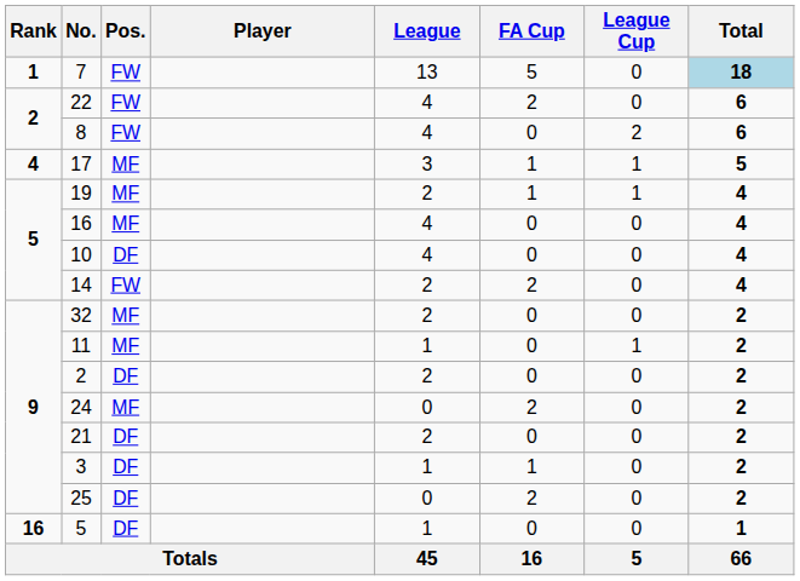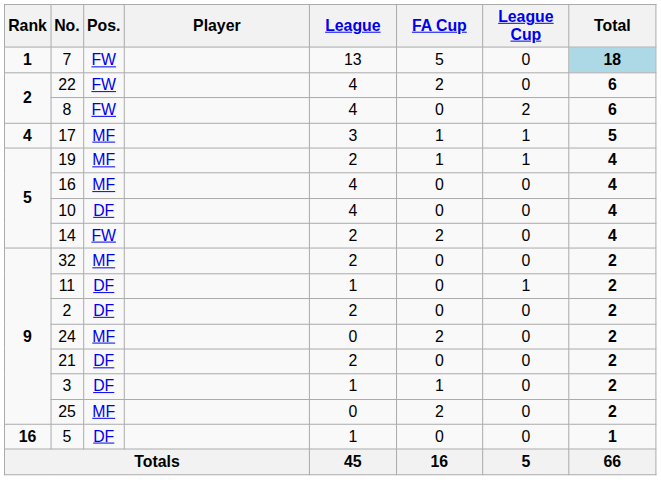11 | Pos.: MF -> DF
25 | Pos.: DF -> MF
